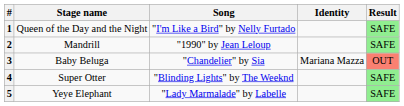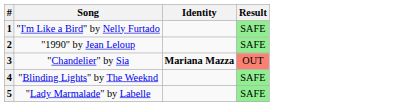- column: Stage name | Queen of the Day and the Night | Mandrill | Baby Beluga | Super Otter | Yeye Elephant
3 | Identity: normal -> bold
